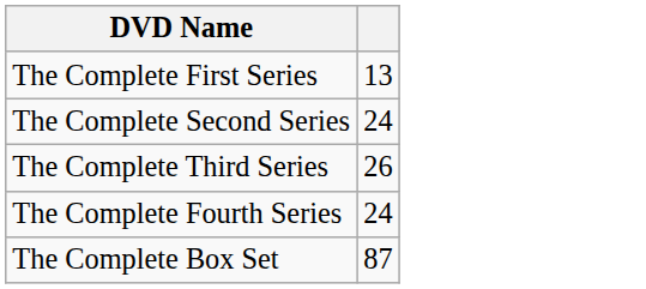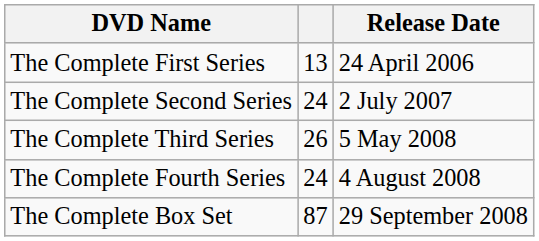+ column: Release Date | 24 April 2006 | 2 July 2007 | 5 May 2008 | 4 August 2008 | 29 September 2008
